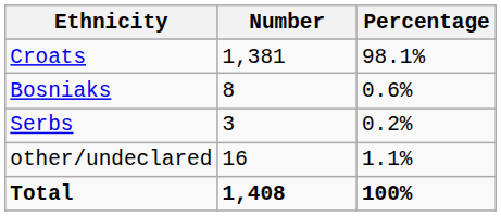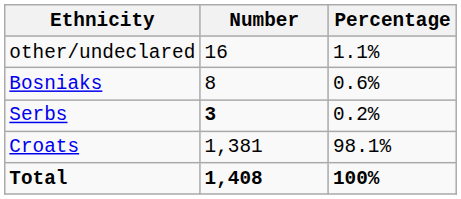rows swapped: Croats <-> other/undeclared
Serbs | Number: normal -> bold
